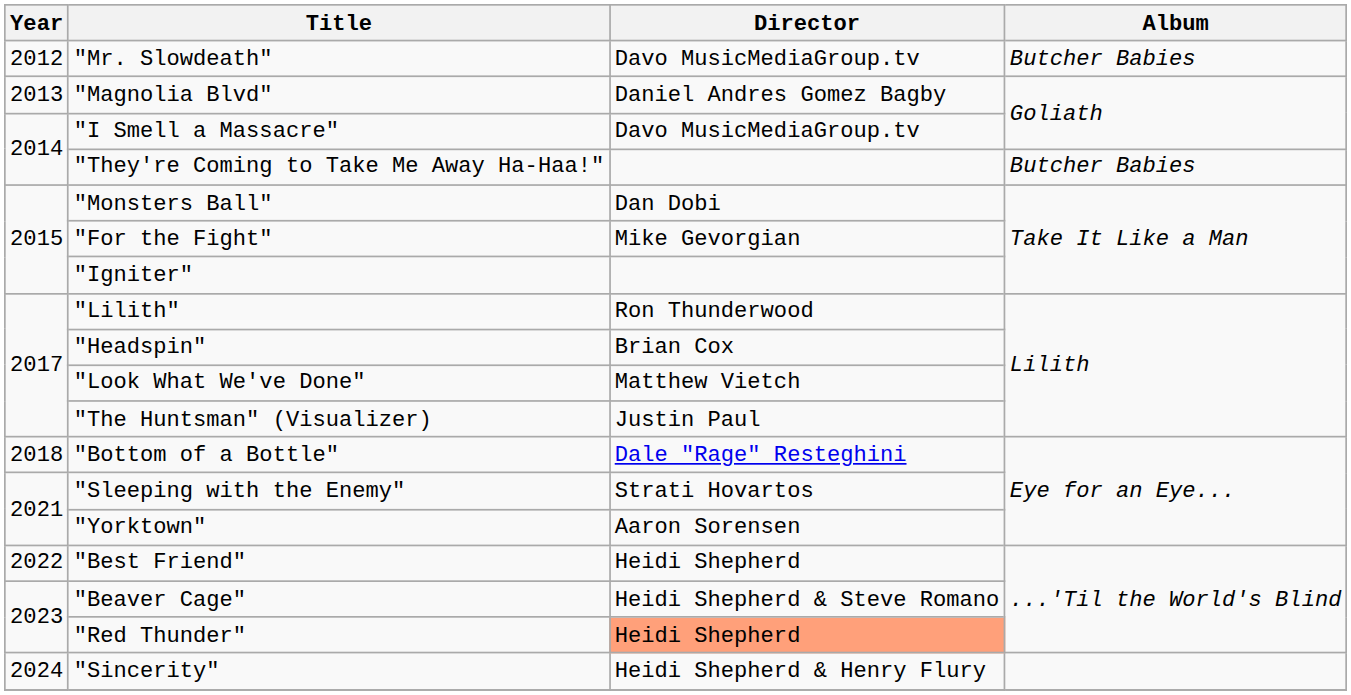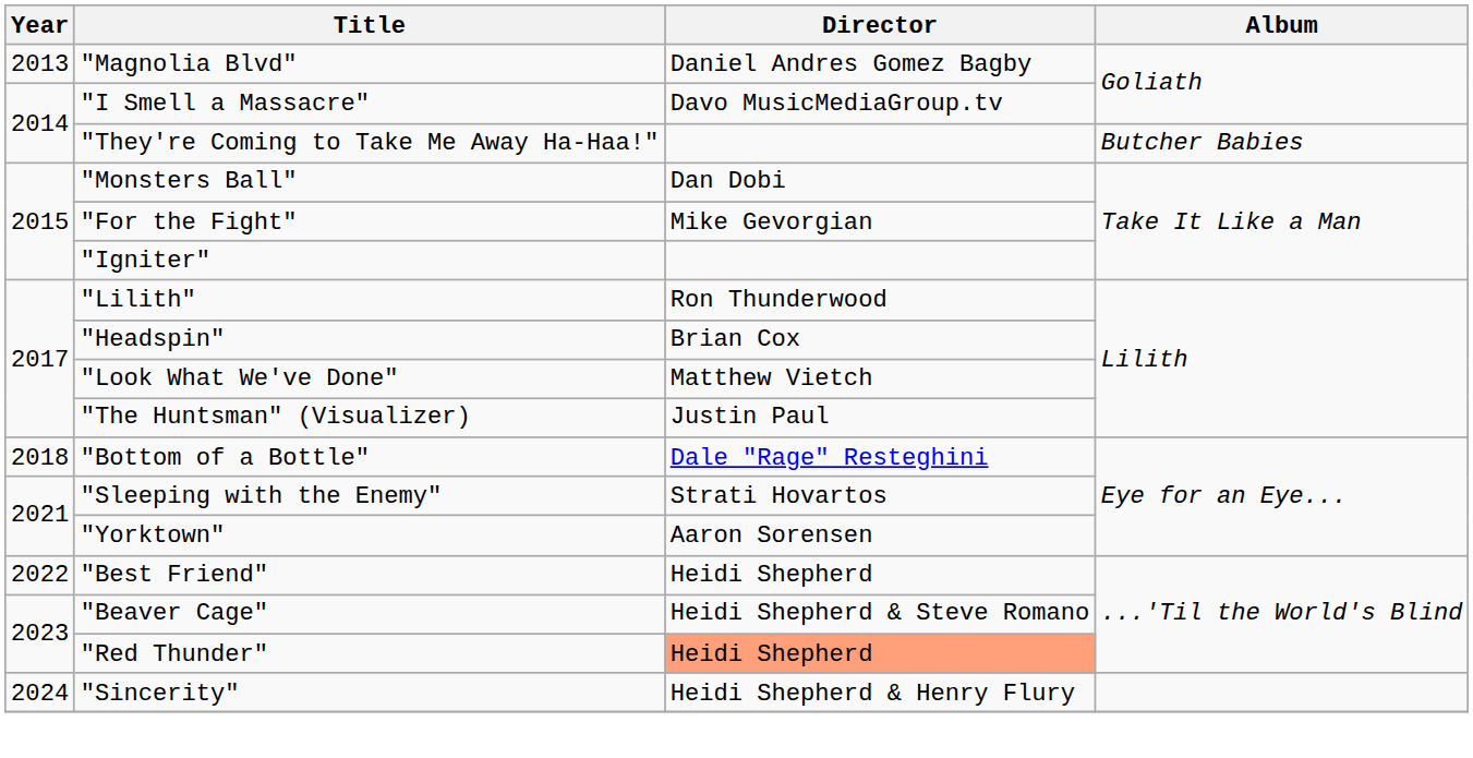- row: 2012 | "Mr. Slowdeath" | Davo MusicMediaGroup.tv | Butcher Babies
